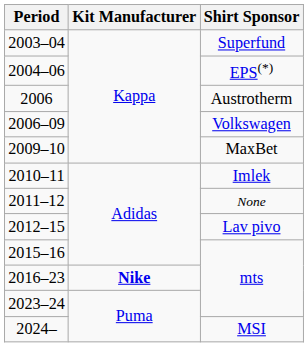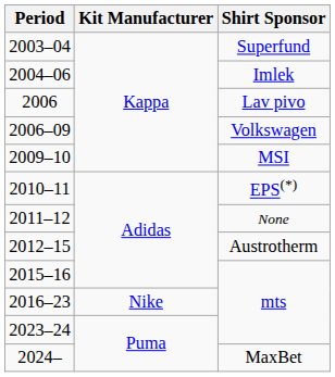2004–06 | Shirt Sponsor: EPS(*) -> Imlek
2006 | Shirt Sponsor: Austrotherm -> Lav pivo
2009–10 | Shirt Sponsor: MaxBet -> MSI
2010–11 | Shirt Sponsor: Imlek -> EPS(*)
2012–15 | Shirt Sponsor: Lav pivo -> Austrotherm
2016–23 | Kit Manufacturer: bold -> normal
2024– | Shirt Sponsor: MSI -> MaxBet
